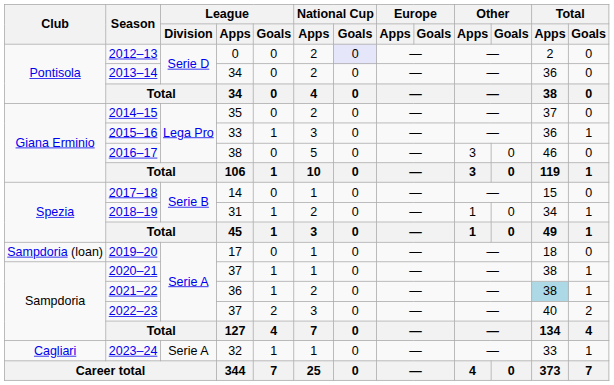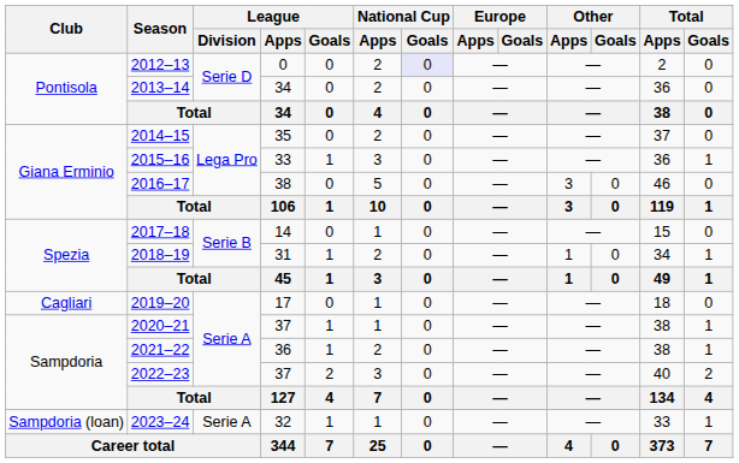2019–20 | Club: Sampdoria (loan) -> Cagliari
2021–22 | Total / Apps: lightblue background -> no background
2023–24 | Club: Cagliari -> Sampdoria (loan)
